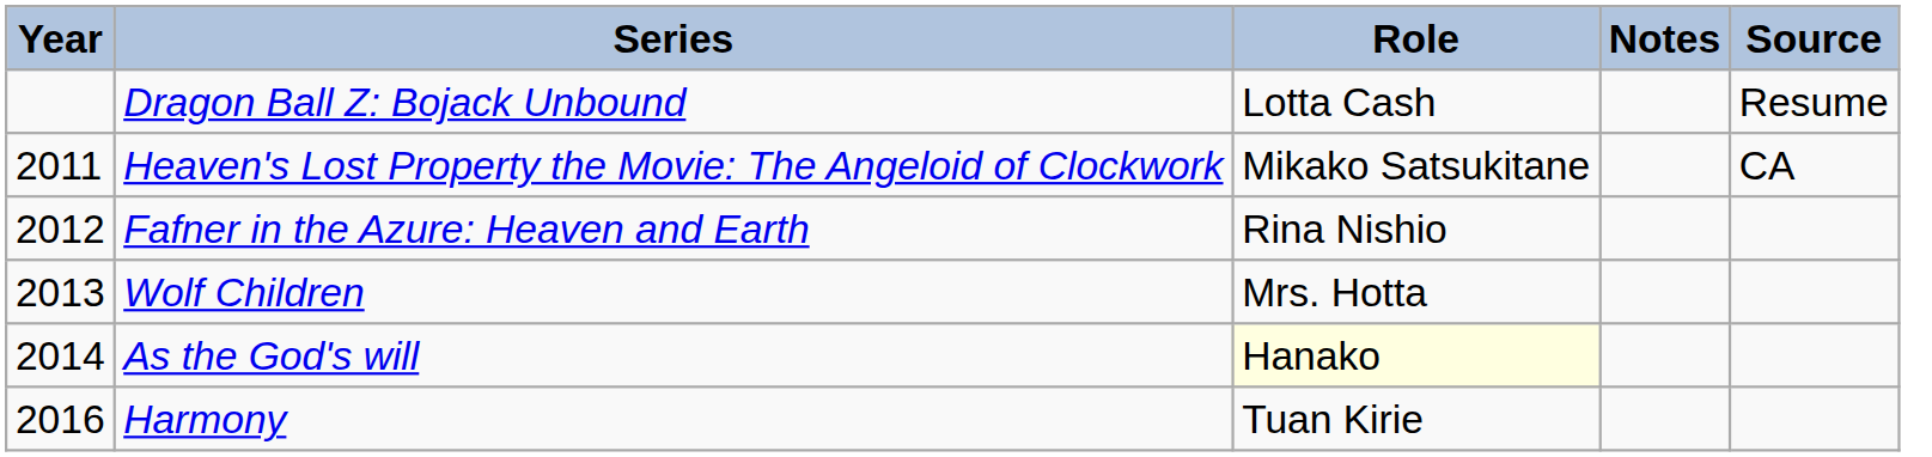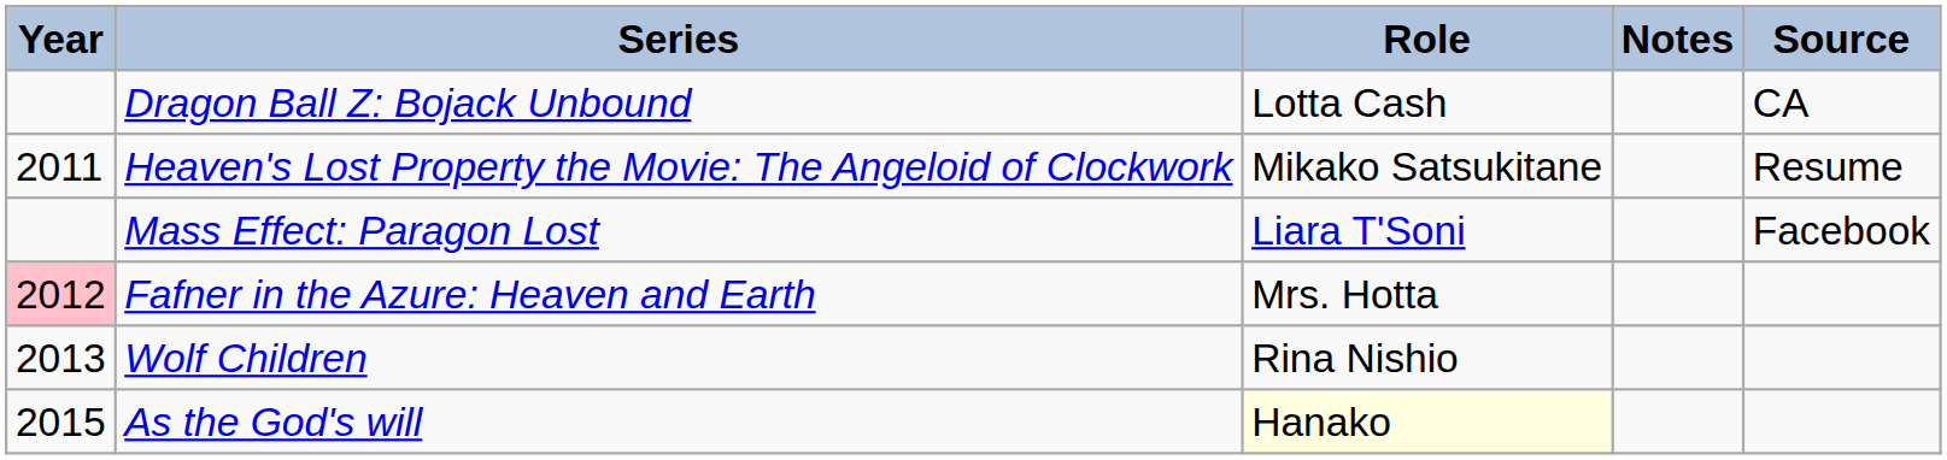Dragon Ball Z: Bojack Unbound | Source: Resume -> CA
Heaven's Lost Property the Movie: The Angeloid of Clockwork | Source: CA -> Resume
+ row: Mass Effect: Paragon Lost | Liara T'Soni | Facebook
Fafner in the Azure: Heaven and Earth | Year: no background -> pink background
Fafner in the Azure: Heaven and Earth | Role: Rina Nishio -> Mrs. Hotta
Wolf Children | Role: Mrs. Hotta -> Rina Nishio
As the God's will | Year: 2014 -> 2015
- row: 2016 | Harmony | Tuan Kirie
